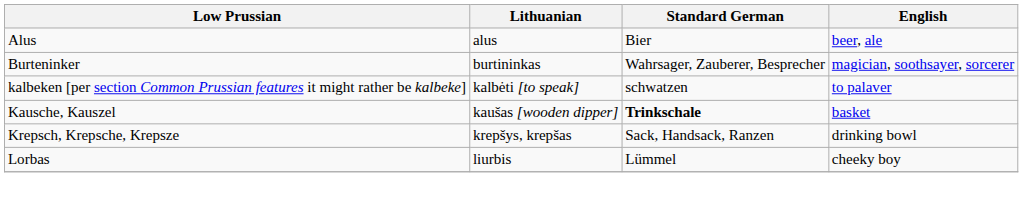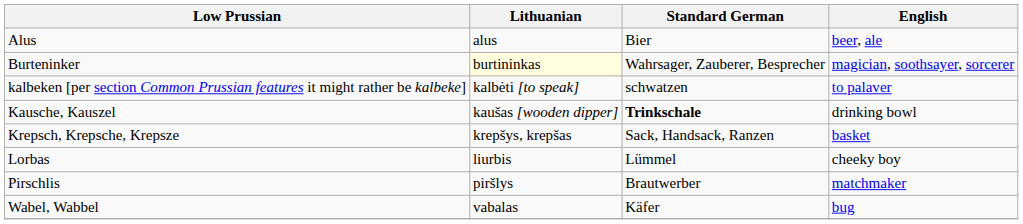Burteninker | Lithuanian: no background -> lightyellow background
Kausche, Kauszel | English: basket -> drinking bowl
Krepsch, Krepsche, Krepsze | English: drinking bowl -> basket
+ row: Pirschlis | piršlys | Brautwerber | matchmaker
+ row: Wabel, Wabbel | vabalas | Käfer | bug
